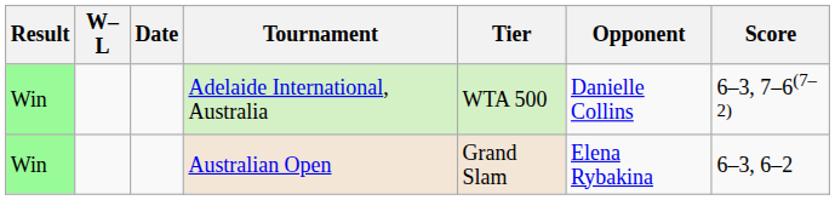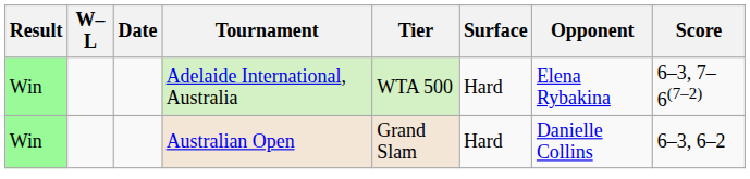+ column: Surface | Hard | Hard
Adelaide International, Australia | Opponent: Danielle Collins -> Elena Rybakina
Australian Open | Opponent: Elena Rybakina -> Danielle Collins
